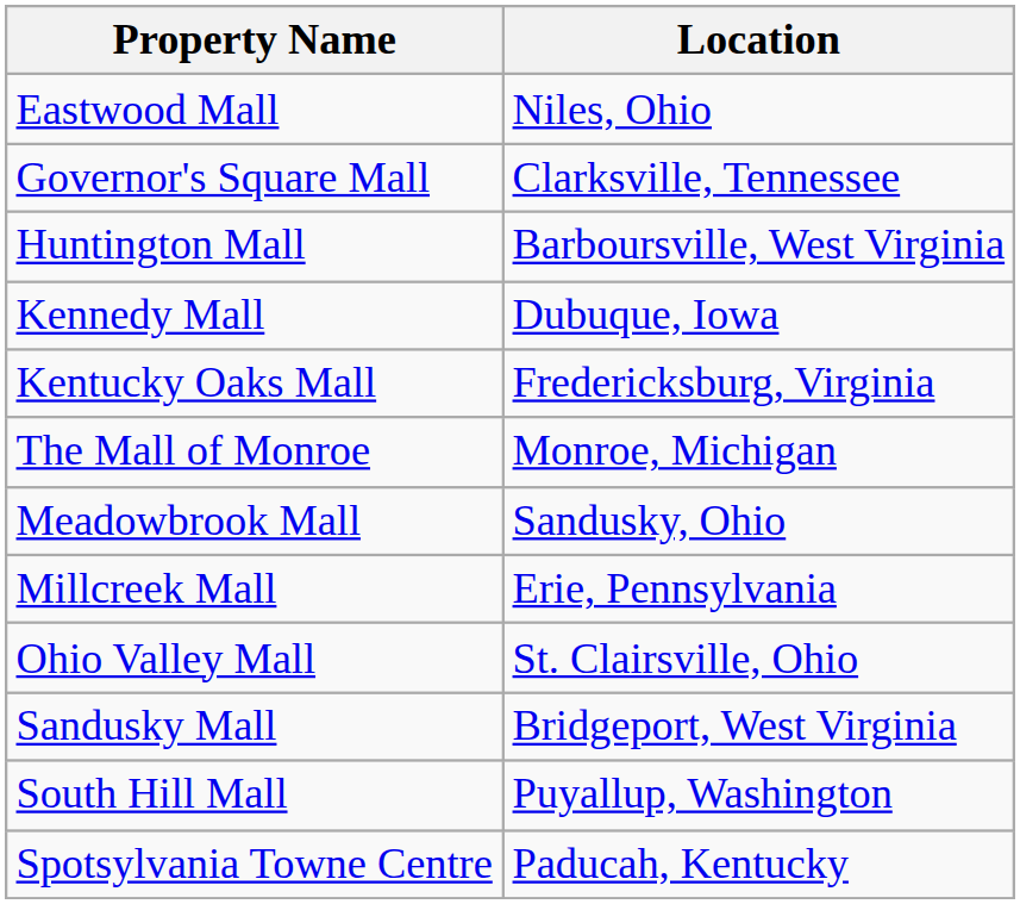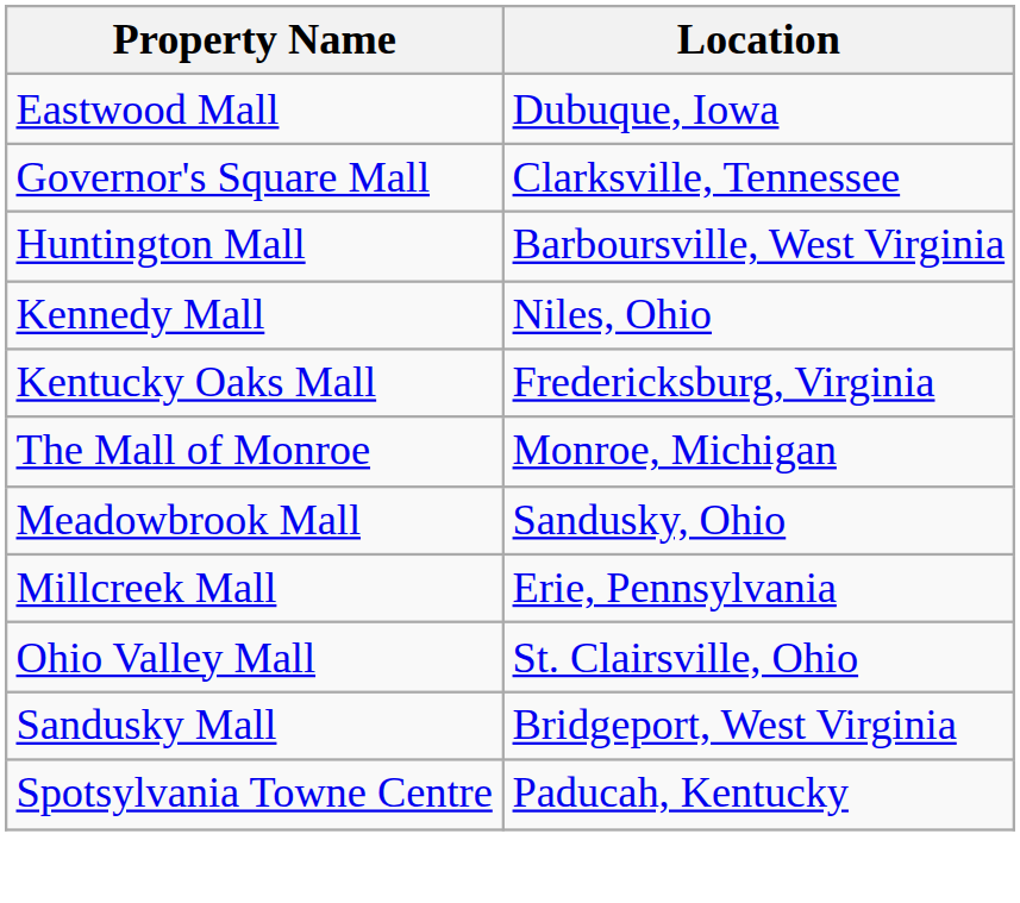Eastwood Mall | Location: Niles, Ohio -> Dubuque, Iowa
Kennedy Mall | Location: Dubuque, Iowa -> Niles, Ohio
- row: South Hill Mall | Puyallup, Washington
